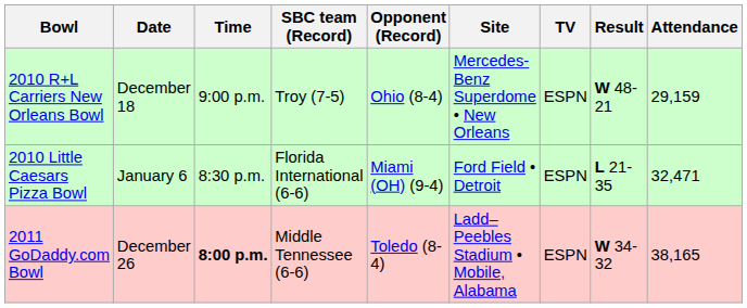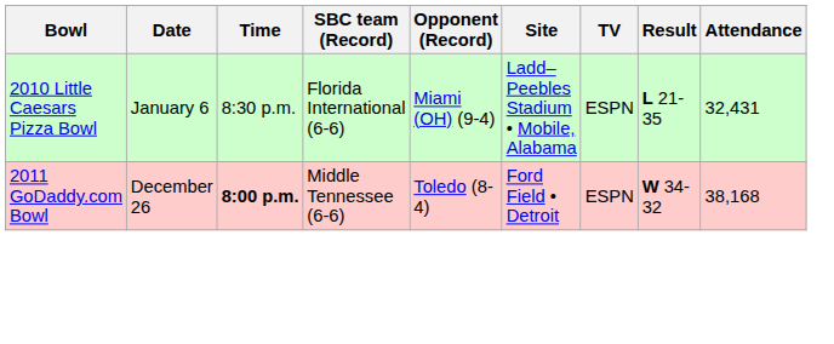- row: 2010 R+L Carriers New Orleans Bowl | December 18 | 9:00 p.m. | Troy (7-5) | Ohio (8-4) | Mercedes-Benz Superdome • New Orleans | ESPN | W 48-21 | 29,159
2010 Little Caesars Pizza Bowl | Site: Ford Field • Detroit -> Ladd–Peebles Stadium • Mobile, Alabama
2010 Little Caesars Pizza Bowl | Attendance: 32,471 -> 32,431
2011 GoDaddy.com Bowl | Site: Ladd–Peebles Stadium • Mobile, Alabama -> Ford Field • Detroit
2011 GoDaddy.com Bowl | Attendance: 38,165 -> 38,168
